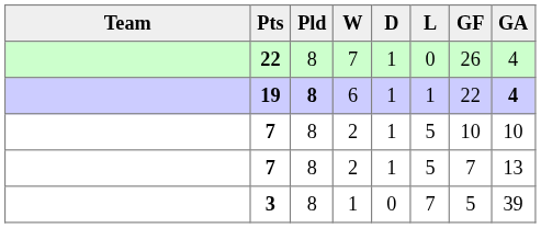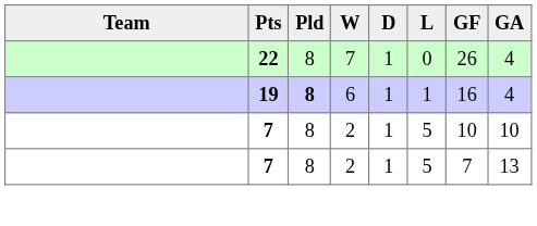19 | GF: 22 -> 16
19 | GA: bold -> normal
- row: 3 | 8 | 1 | 0 | 7 | 5 | 39
